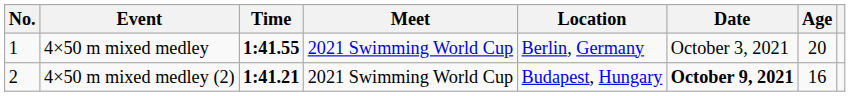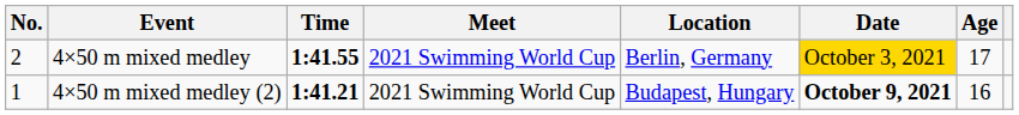4×50 m mixed medley | No.: 1 -> 2
4×50 m mixed medley | Date: no background -> gold background
4×50 m mixed medley | Age: 20 -> 17
4×50 m mixed medley (2) | No.: 2 -> 1
